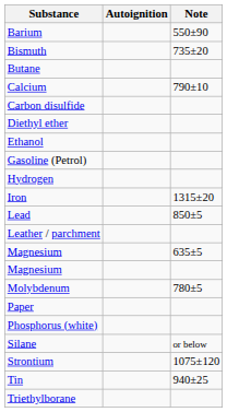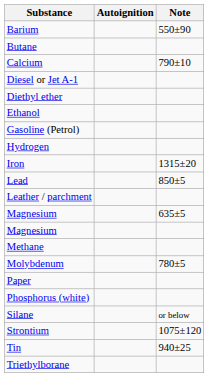- row: Bismuth | 735±20
- row: Carbon disulfide
+ row: Diesel or Jet A-1
+ row: Methane
